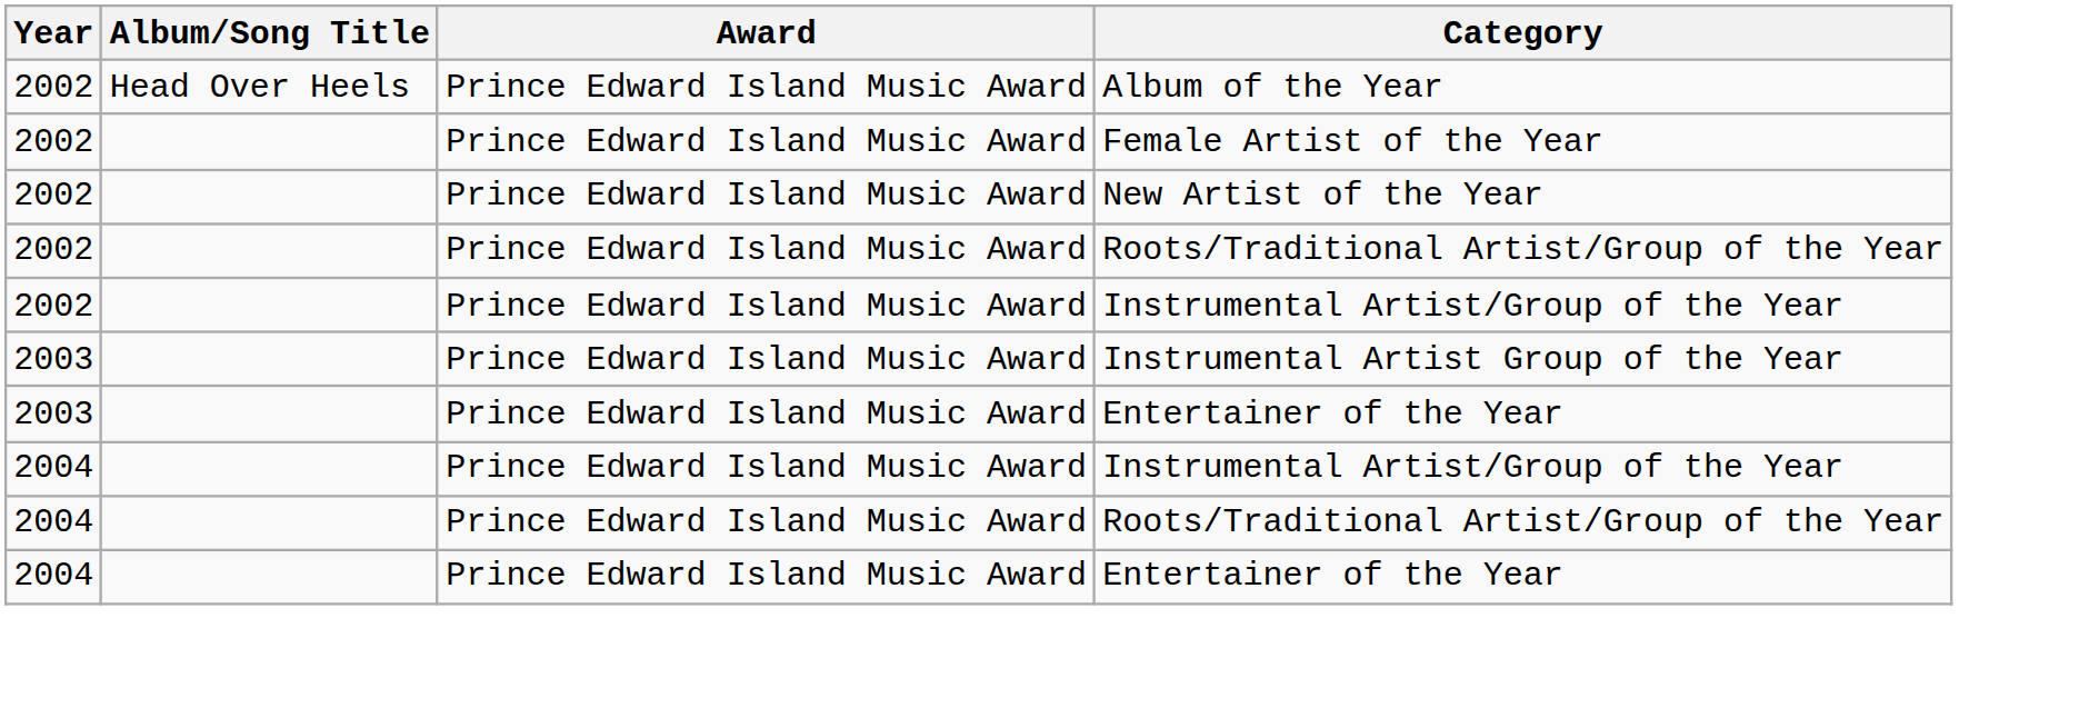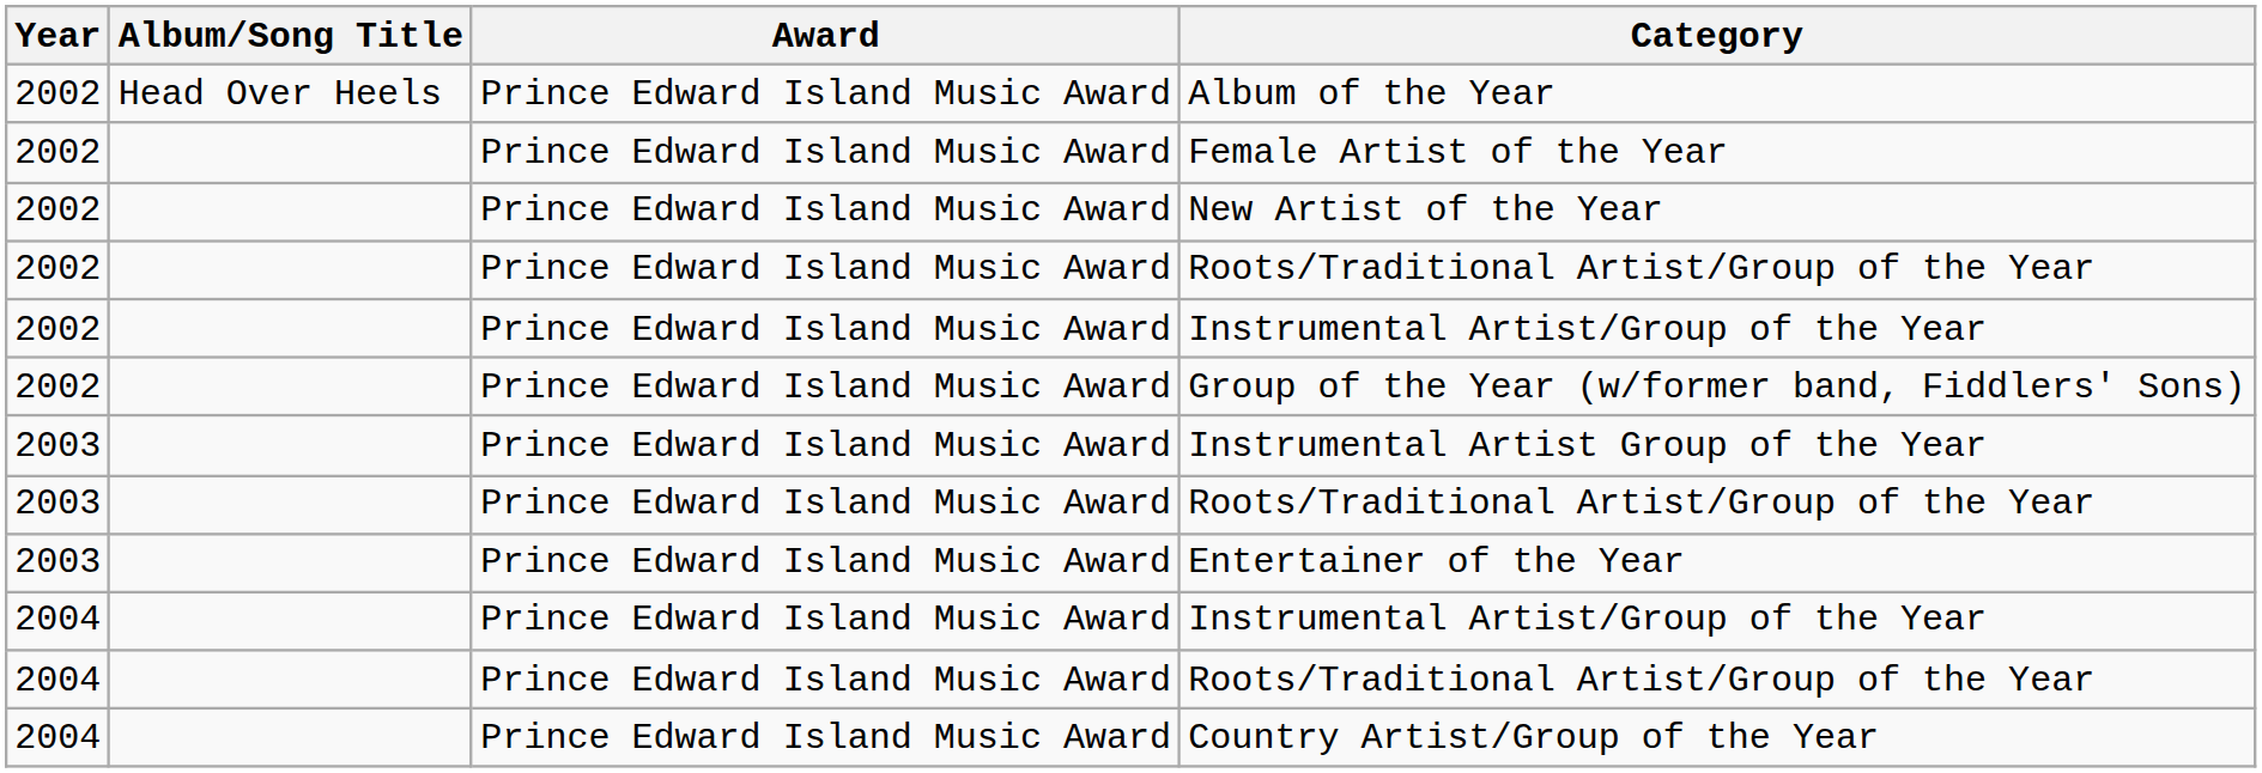+ row: 2002 | Prince Edward Island Music Award | Group of the Year (w/former band, Fiddlers' Sons)
+ row: 2003 | Prince Edward Island Music Award | Roots/Traditional Artist/Group of the Year
+ row: 2004 | Prince Edward Island Music Award | Country Artist/Group of the Year
- row: 2004 | Prince Edward Island Music Award | Entertainer of the Year
